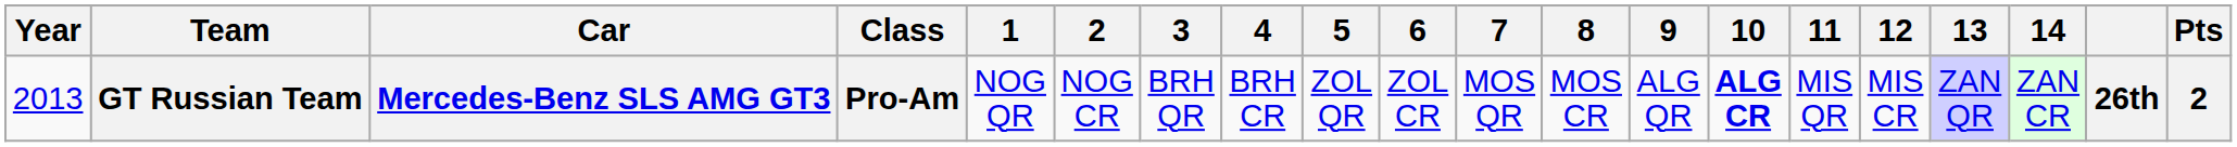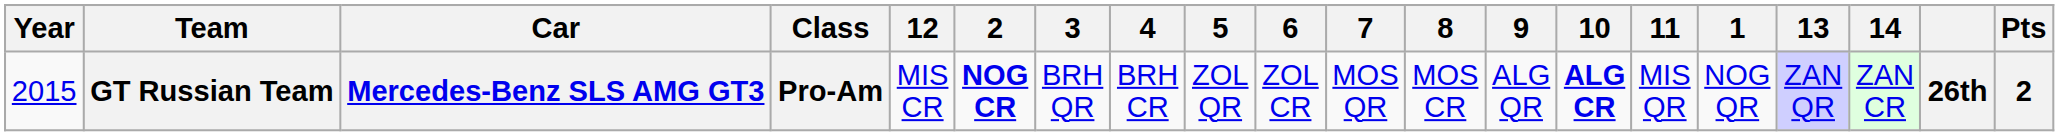columns swapped: 1 <-> 12
GT Russian Team | Year: 2013 -> 2015
GT Russian Team | 2: normal -> bold
